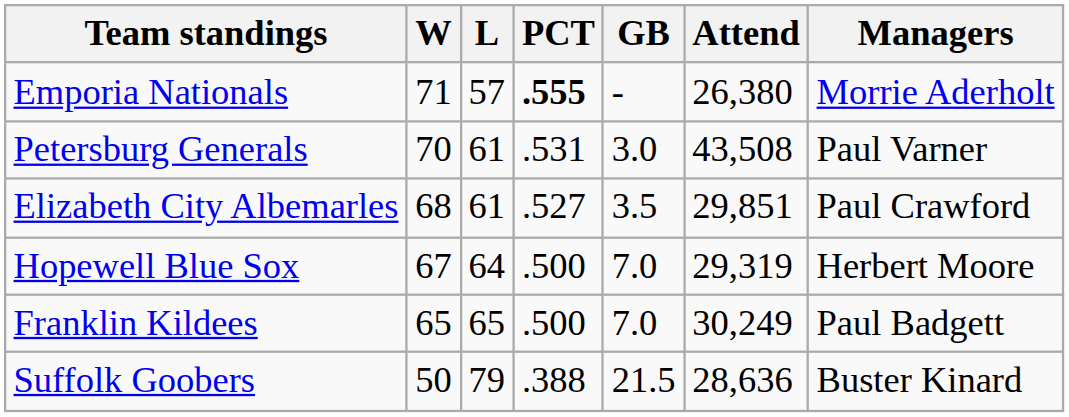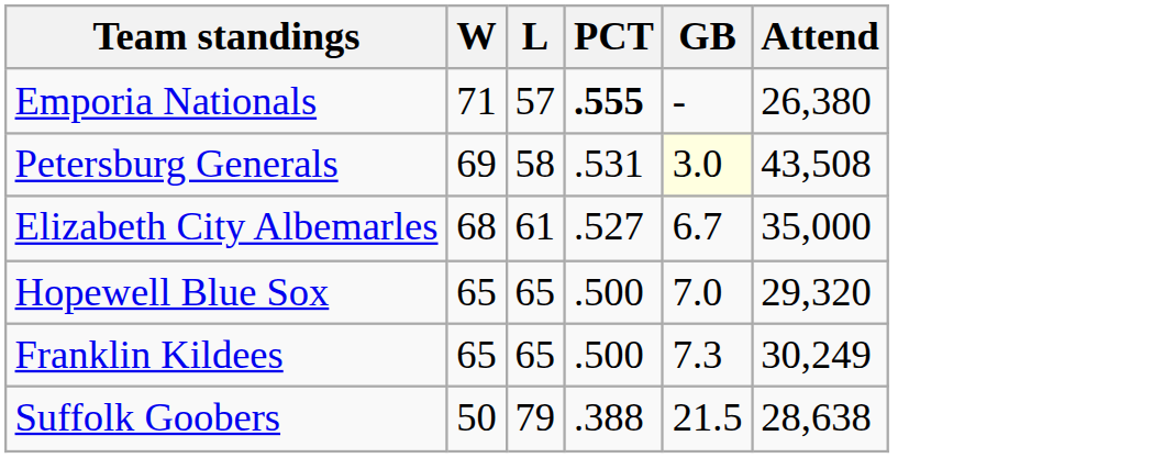- column: Managers | Morrie Aderholt | Paul Varner | Paul Crawford | Herbert Moore | Paul Badgett | Buster Kinard
Petersburg Generals | W: 70 -> 69
Petersburg Generals | L: 61 -> 58
Petersburg Generals | GB: no background -> lightyellow background
Elizabeth City Albemarles | GB: 3.5 -> 6.7
Elizabeth City Albemarles | Attend: 29,851 -> 35,000
Hopewell Blue Sox | W: 67 -> 65
Hopewell Blue Sox | L: 64 -> 65
Hopewell Blue Sox | Attend: 29,319 -> 29,320
Franklin Kildees | GB: 7.0 -> 7.3
Suffolk Goobers | Attend: 28,636 -> 28,638
